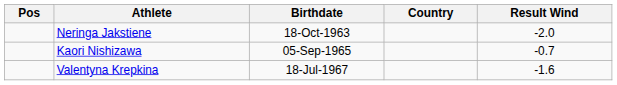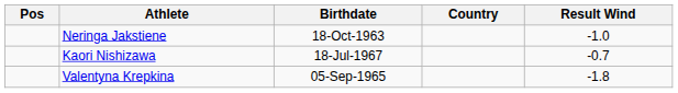Neringa Jakstiene | Result Wind: -2.0 -> -1.0
Kaori Nishizawa | Birthdate: 05-Sep-1965 -> 18-Jul-1967
Valentyna Krepkina | Birthdate: 18-Jul-1967 -> 05-Sep-1965
Valentyna Krepkina | Result Wind: -1.6 -> -1.8
